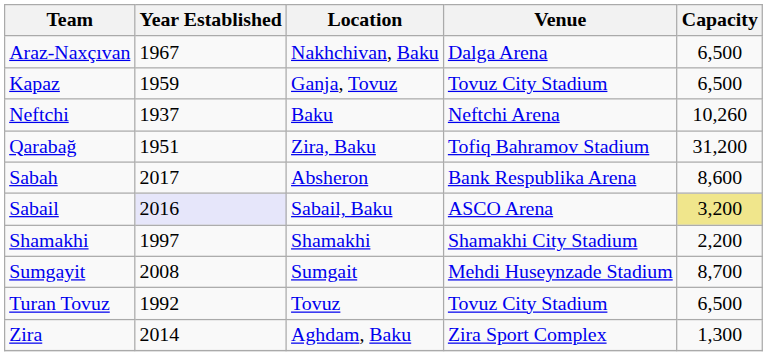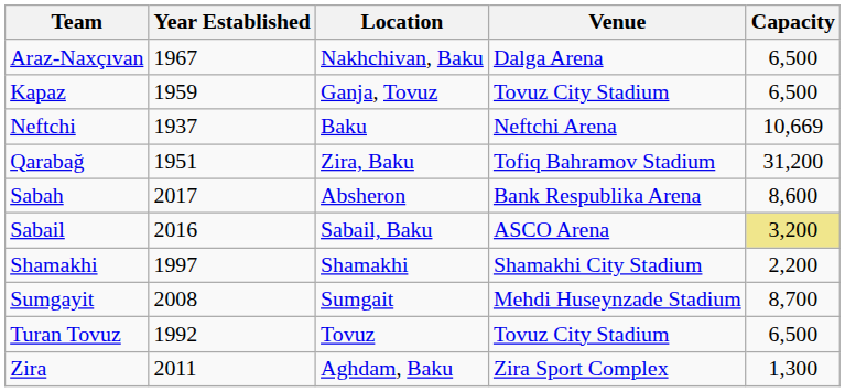Neftchi | Capacity: 10,260 -> 10,669
Sabail | Year Established: lavender background -> no background
Zira | Year Established: 2014 -> 2011
